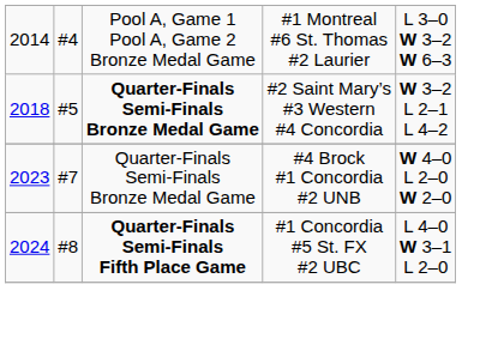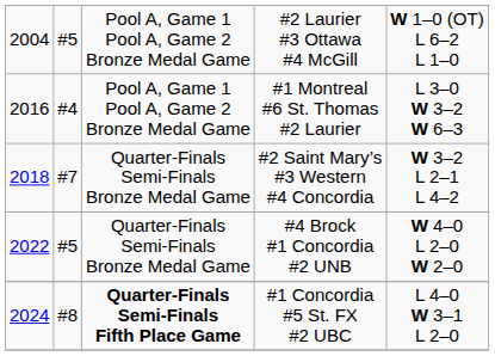+ row: 2004 | #5 | Pool A, Game 1 Pool A, Game 2 Bronze Medal Game | #2 Laurier #3 Ottawa #4 McGill | W 1–0 (OT) L 6–2 L 1–0
#1 Montreal #6 St. Thomas #2 Laurier | column 1: 2014 -> 2016
#2 Saint Mary’s #3 Western #4 Concordia | column 2: #5 -> #7
#2 Saint Mary’s #3 Western #4 Concordia | column 3: bold -> normal
#4 Brock #1 Concordia #2 UNB | column 1: 2023 -> 2022
#4 Brock #1 Concordia #2 UNB | column 2: #7 -> #5
